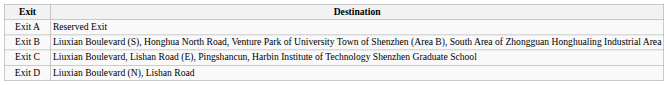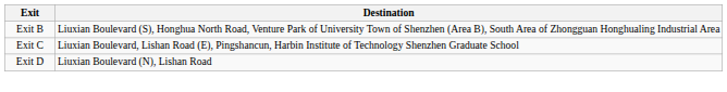- row: Exit A | Reserved Exit
